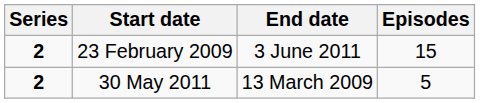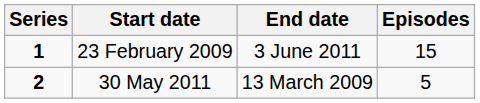23 February 2009 | Series: 2 -> 1
